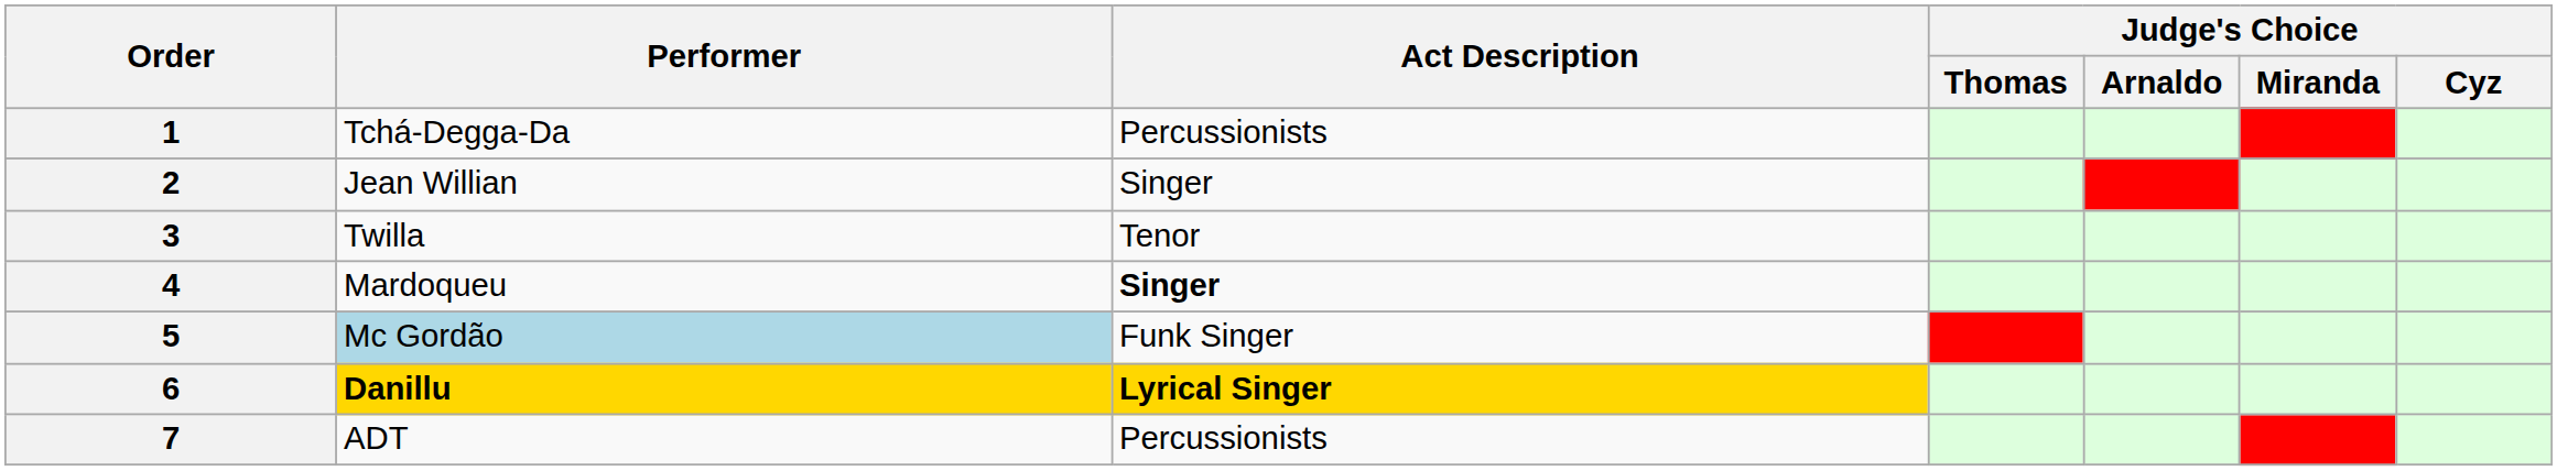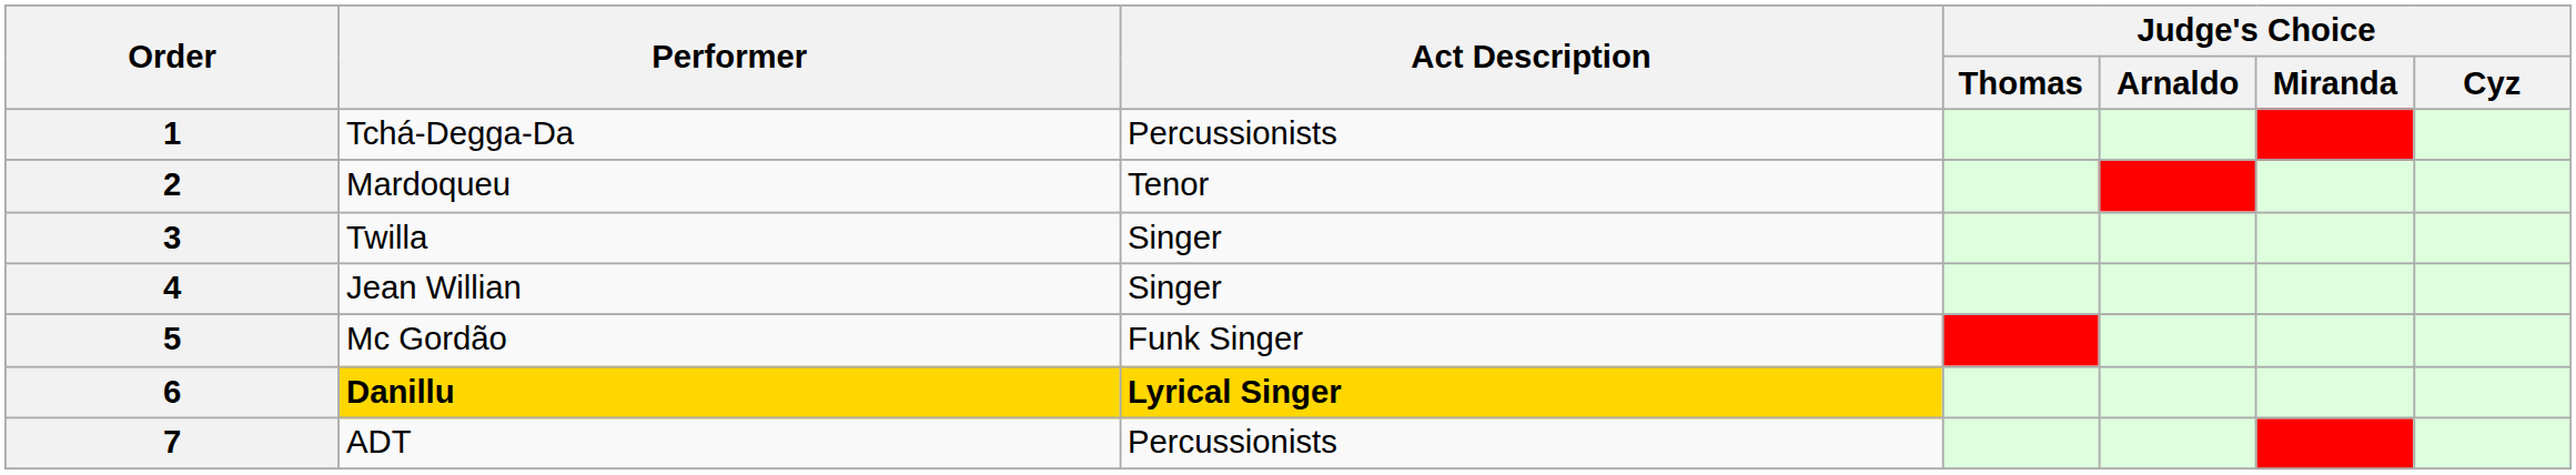2 | Performer: Jean Willian -> Mardoqueu
2 | Act Description: Singer -> Tenor
3 | Act Description: Tenor -> Singer
4 | Performer: Mardoqueu -> Jean Willian
4 | Act Description: bold -> normal
5 | Performer: lightblue background -> no background
